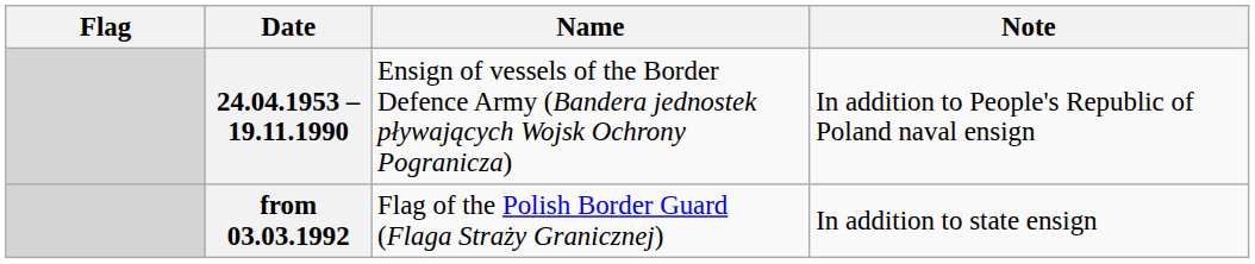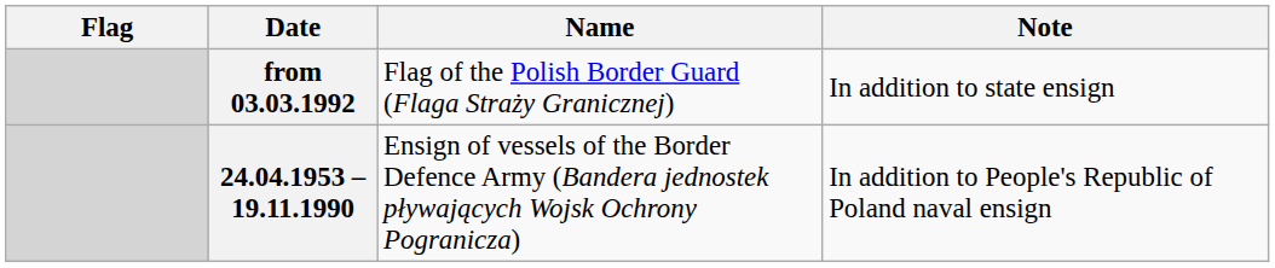rows swapped: 24.04.1953 – 19.11.1990 <-> from 03.03.1992
